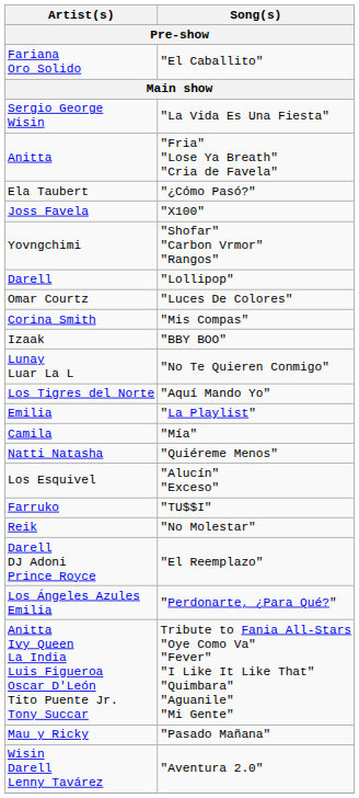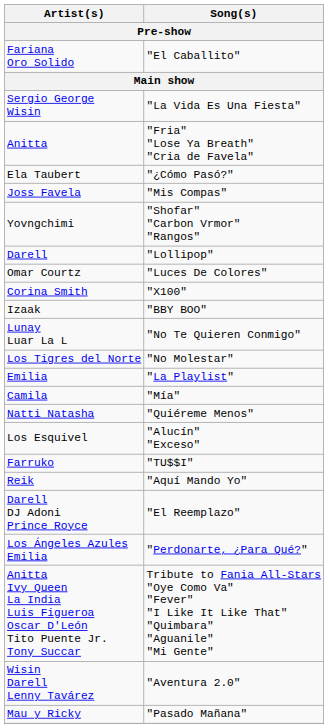Joss Favela | Song(s): "X100" -> "Mis Compas"
Corina Smith | Song(s): "Mis Compas" -> "X100"
Los Tigres del Norte | Song(s): "Aquí Mando Yo" -> "No Molestar"
Reik | Song(s): "No Molestar" -> "Aquí Mando Yo"
rows swapped: Mau y Ricky <-> Wisin Darell Lenny Tavárez
